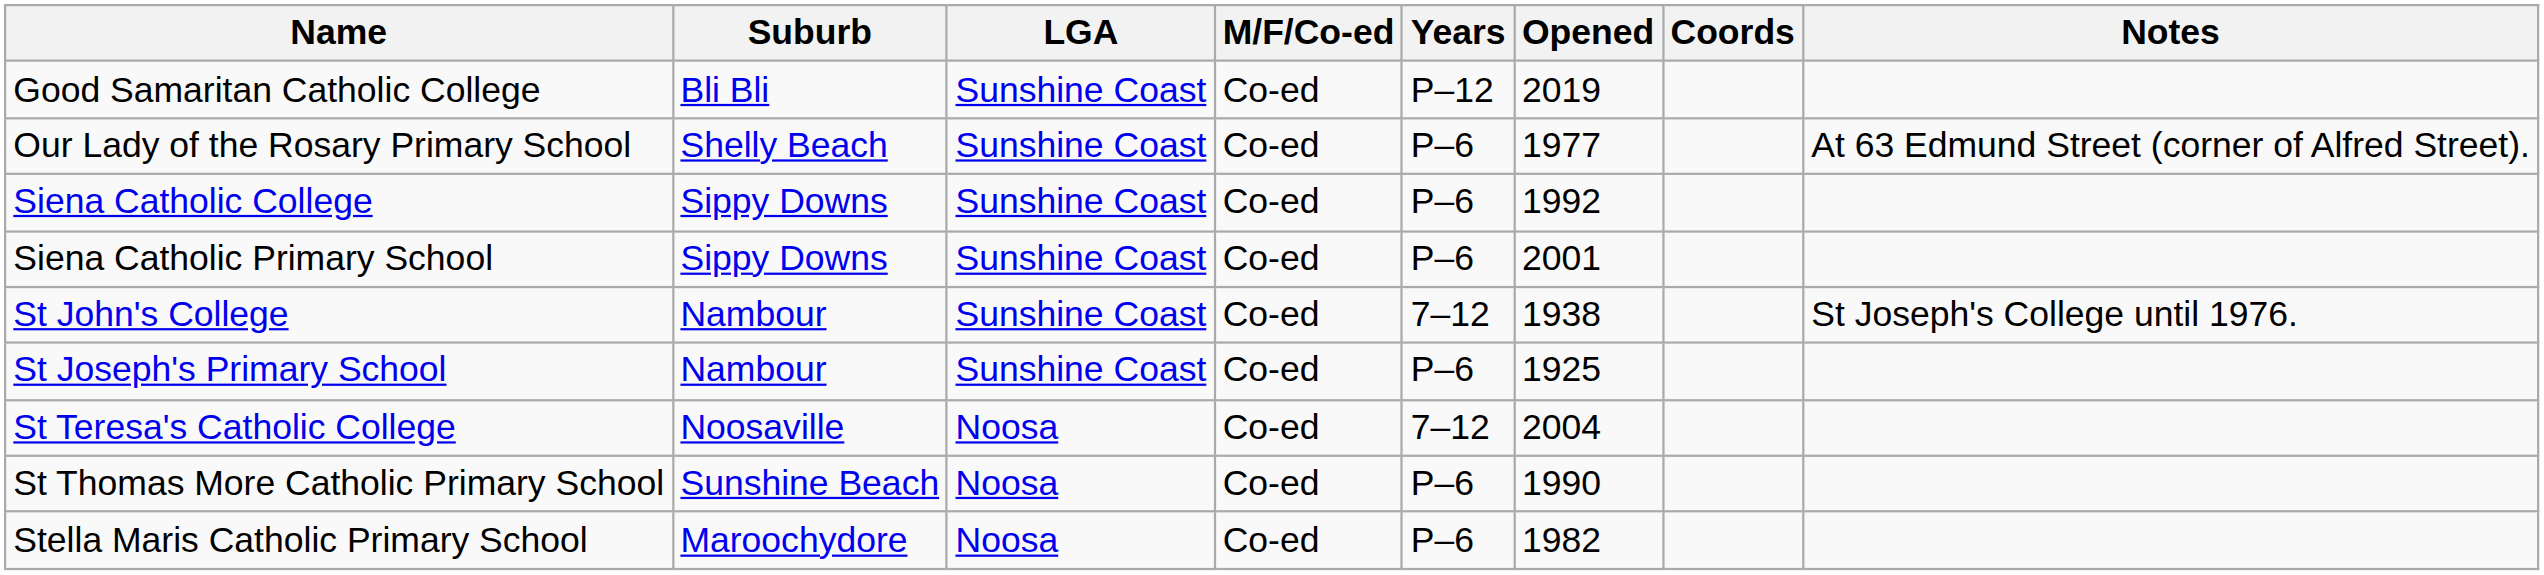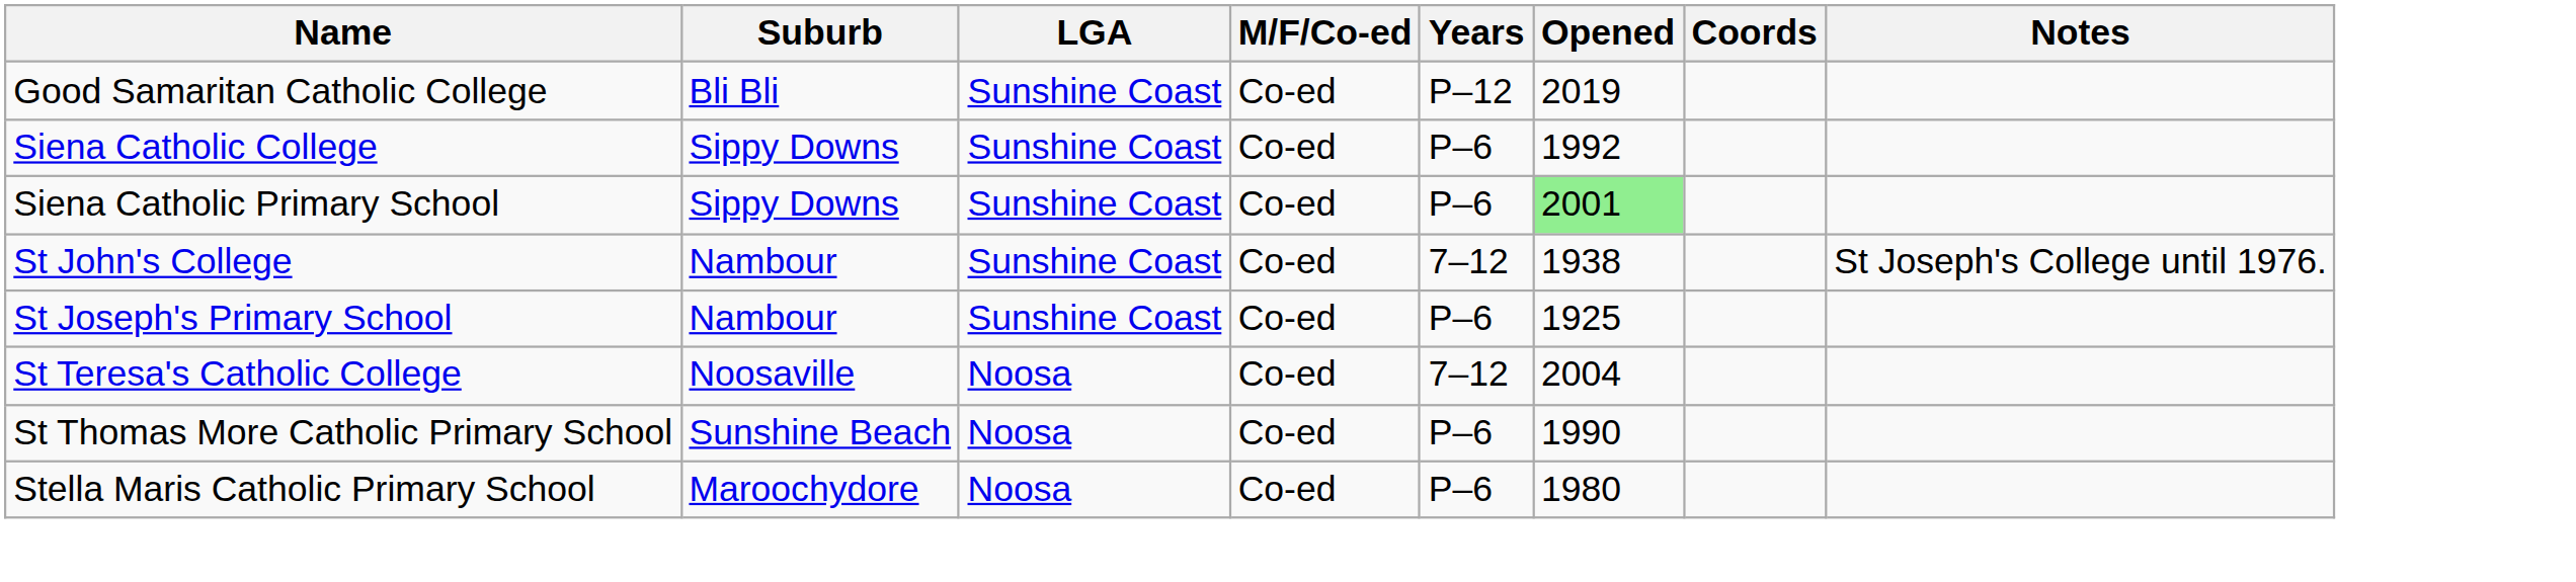- row: Our Lady of the Rosary Primary School | Shelly Beach | Sunshine Coast | Co-ed | P–6 | 1977 | At 63 Edmund Street (corner of Alfred Street).
Siena Catholic Primary School | Opened: no background -> lightgreen background
Stella Maris Catholic Primary School | Opened: 1982 -> 1980
